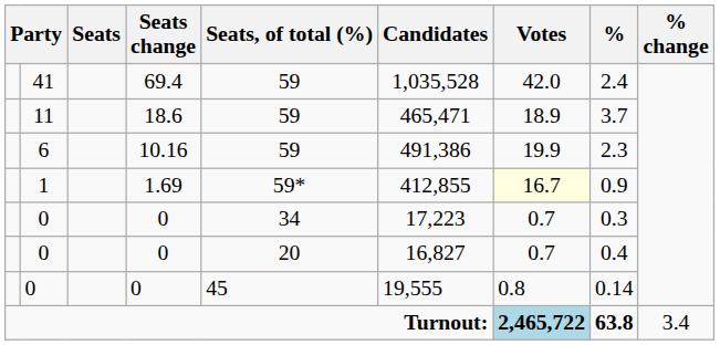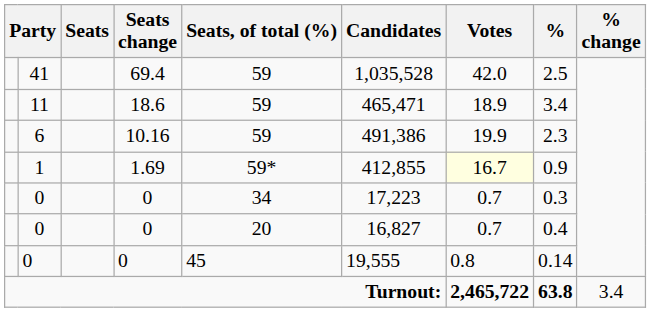41 | %: 2.4 -> 2.5
11 | %: 3.7 -> 3.4
Turnout: | Votes: lightblue background -> no background
